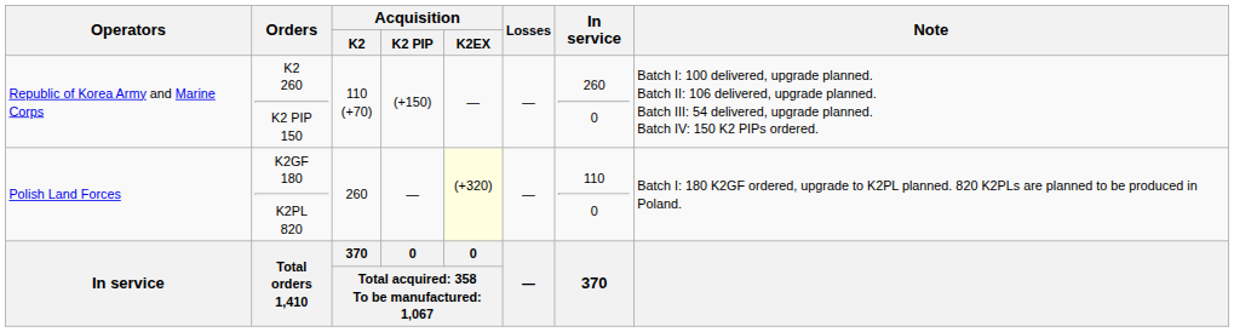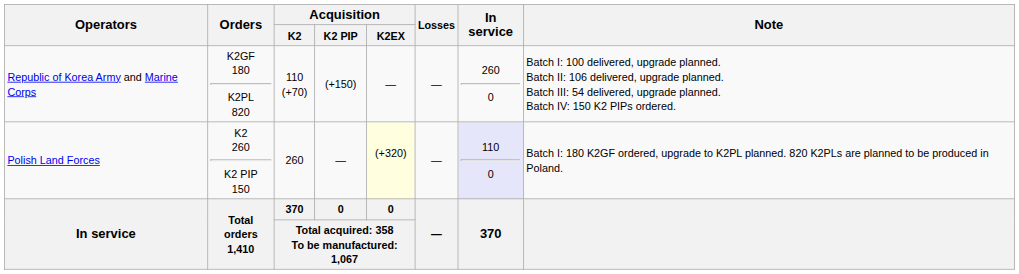Republic of Korea Army and Marine Corps | Orders: K2 260 K2 PIP 150 -> K2GF 180 K2PL 820
Polish Land Forces | Orders: K2GF 180 K2PL 820 -> K2 260 K2 PIP 150
Polish Land Forces | In service: no background -> lavender background
